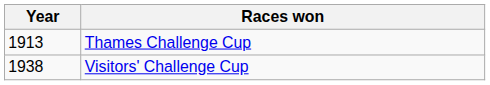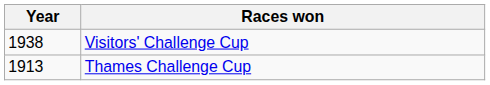rows swapped: Thames Challenge Cup <-> Visitors' Challenge Cup
